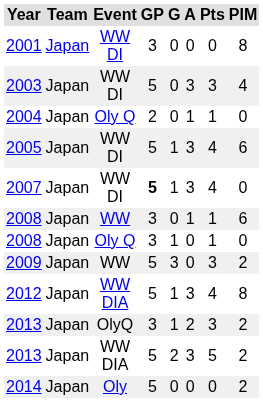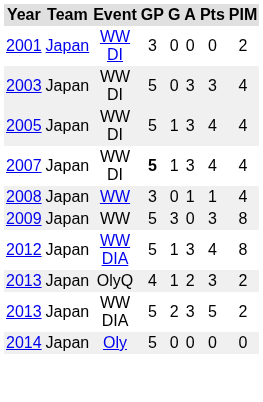2001 | PIM: 8 -> 2
- row: 2004 | Japan | Oly Q | 2 | 0 | 1 | 1 | 0
2005 | PIM: 6 -> 4
2007 | PIM: 0 -> 4
2008 / WW | PIM: 6 -> 4
- row: 2008 | Japan | Oly Q | 3 | 1 | 0 | 1 | 0
2009 | PIM: 2 -> 8
2013 / OlyQ | GP: 3 -> 4
2014 | PIM: 2 -> 0
